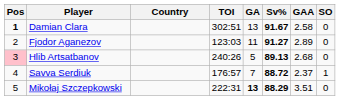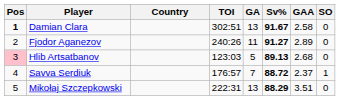Fjodor Aganezov | TOI: 123:03 -> 240:26
Hlib Artsatbanov | TOI: 240:26 -> 123:03
Mikołaj Szczepkowski | GA: bold -> normal
